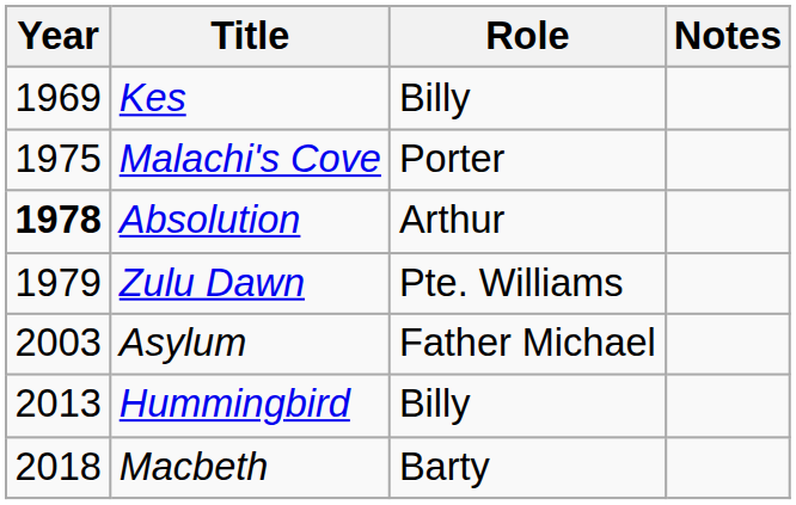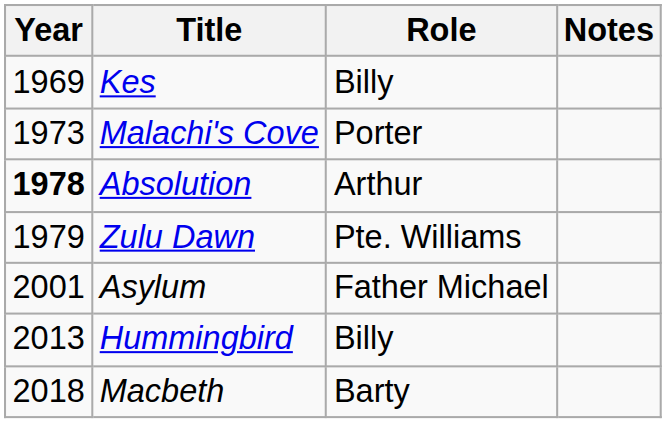Malachi's Cove | Year: 1975 -> 1973
Asylum | Year: 2003 -> 2001
